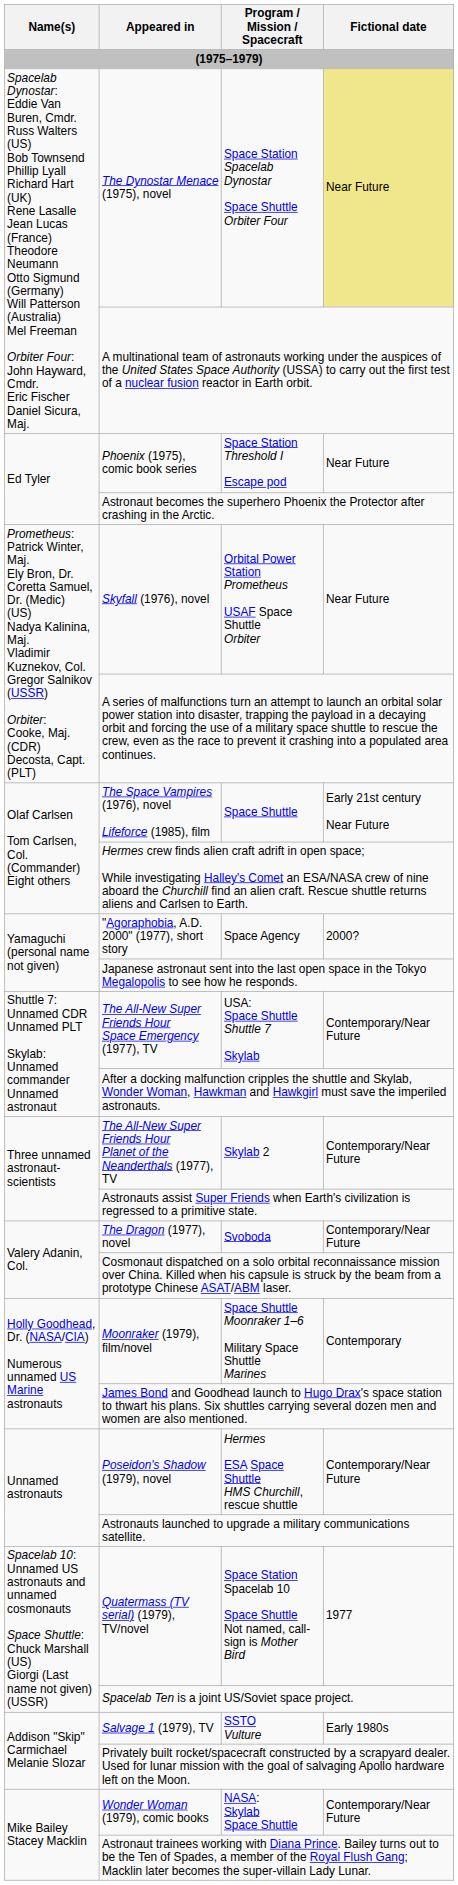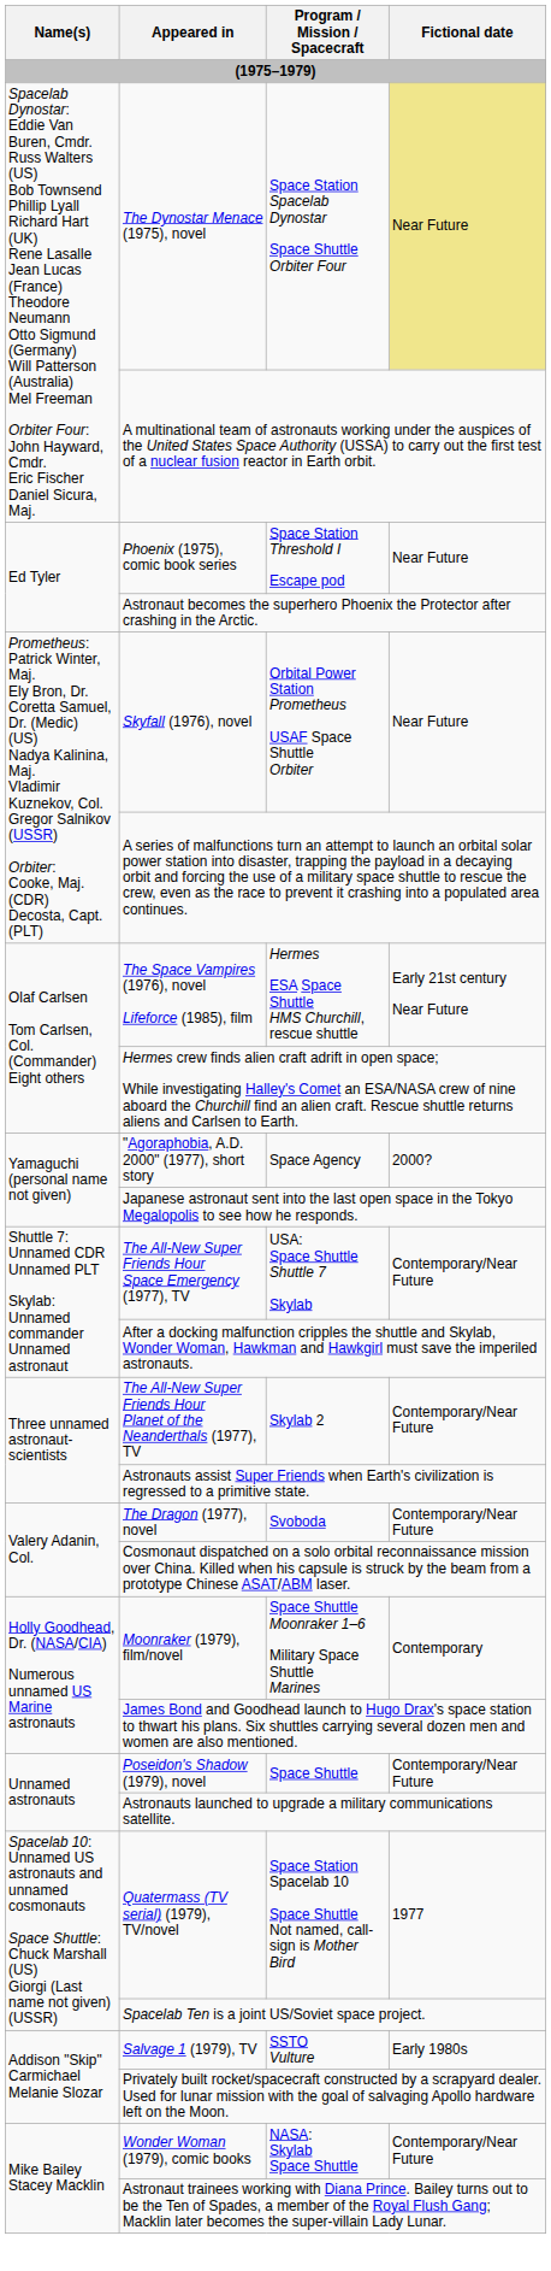The Space Vampires (1976), novel Lifeforce (1985), film | Program / Mission / Spacecraft: Space Shuttle -> Hermes ESA Space Shuttle HMS Churchill, rescue shuttle
Poseidon's Shadow (1979), novel | Program / Mission / Spacecraft: Hermes ESA Space Shuttle HMS Churchill, rescue shuttle -> Space Shuttle
